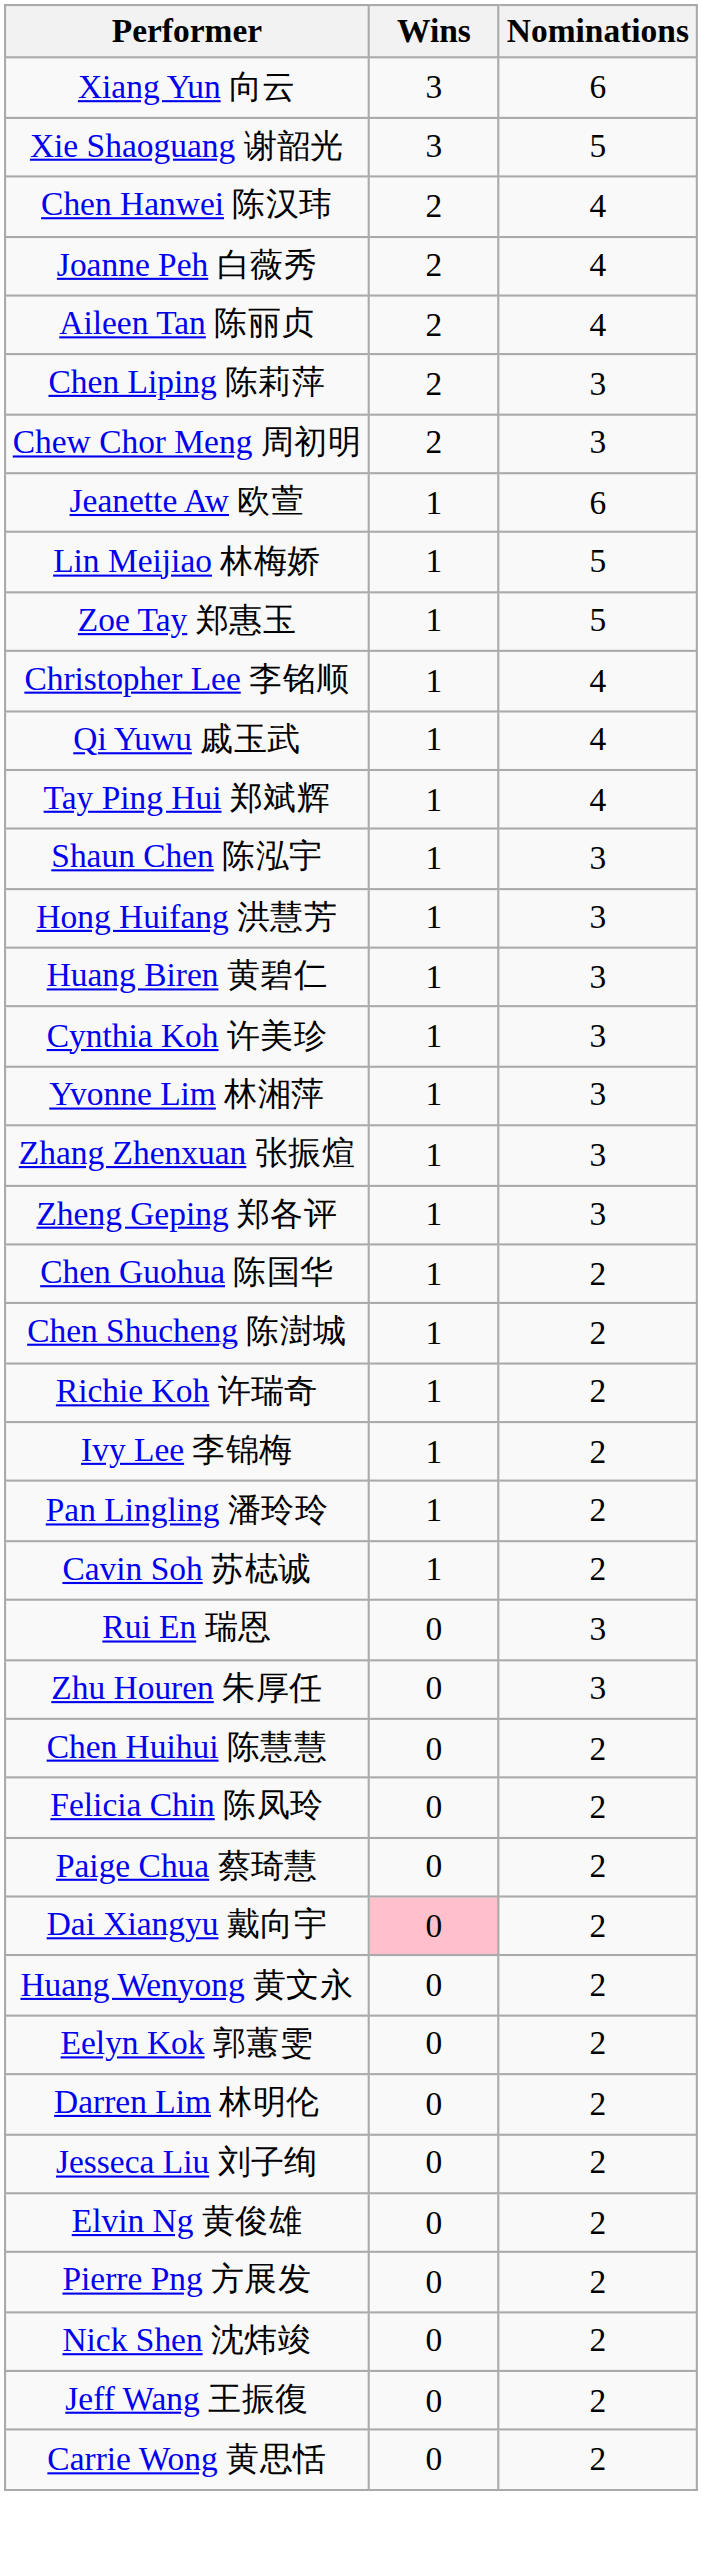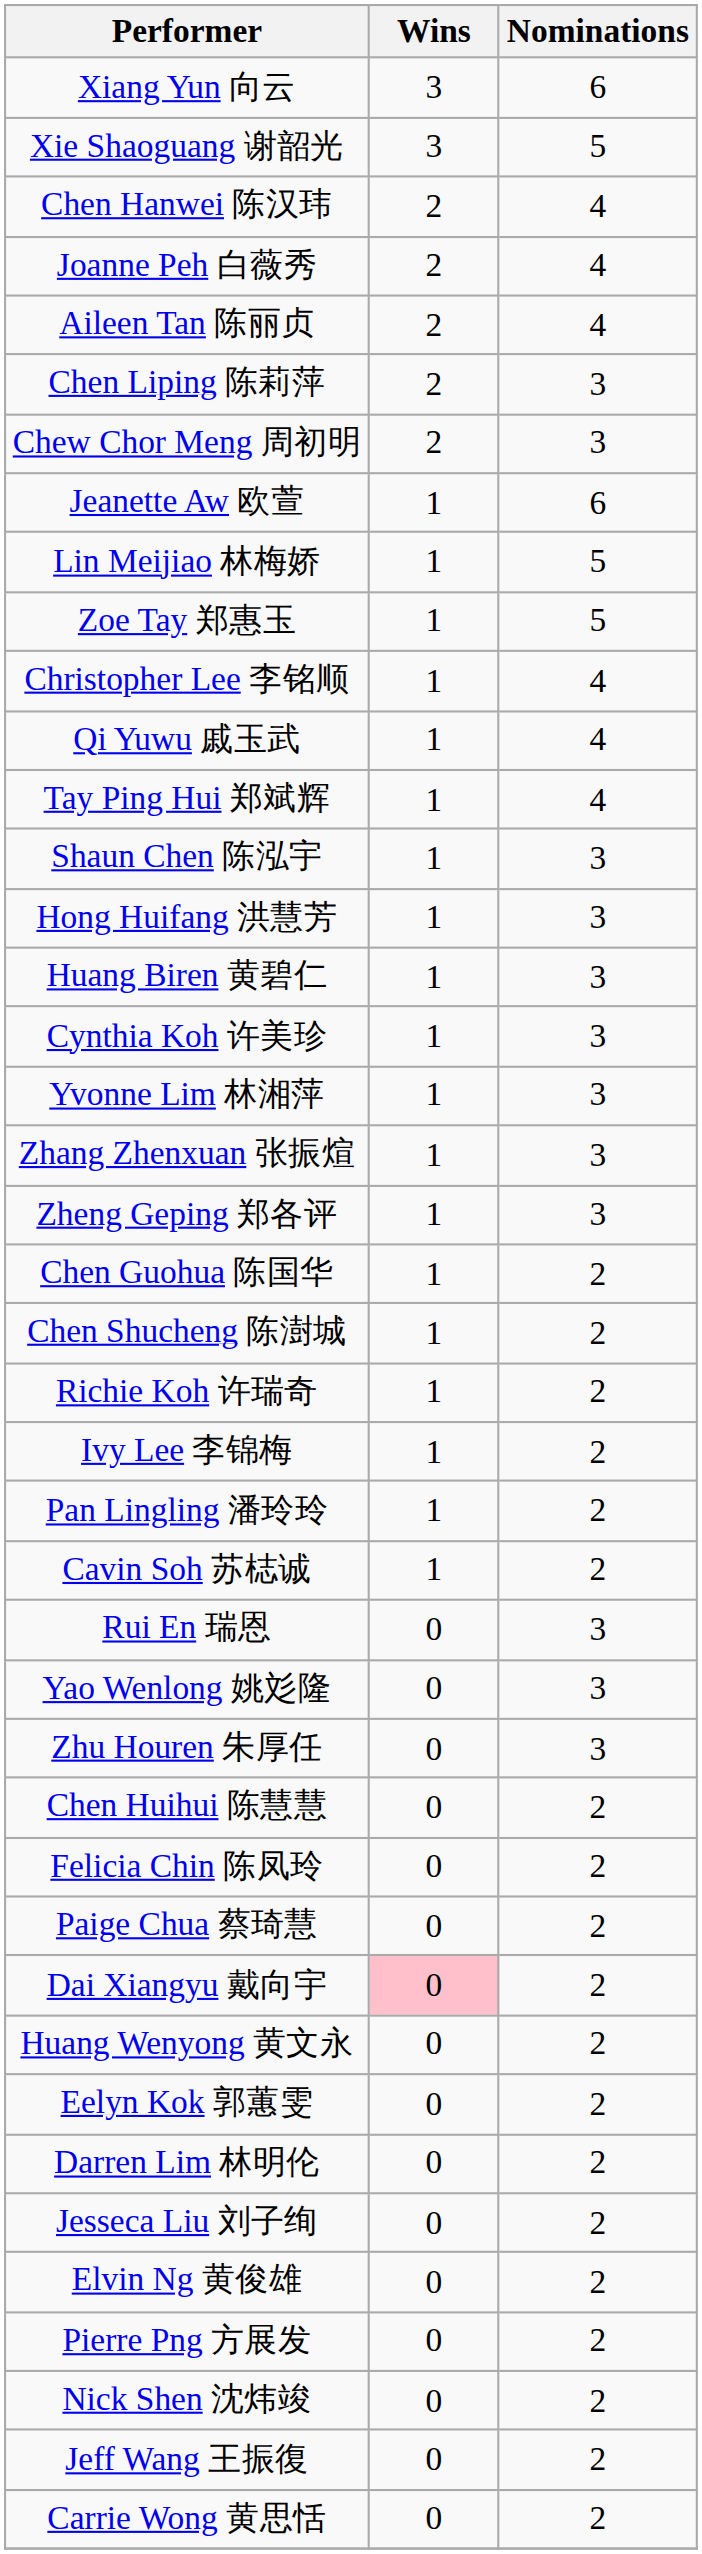+ row: Yao Wenlong 姚彣隆 | 0 | 3
